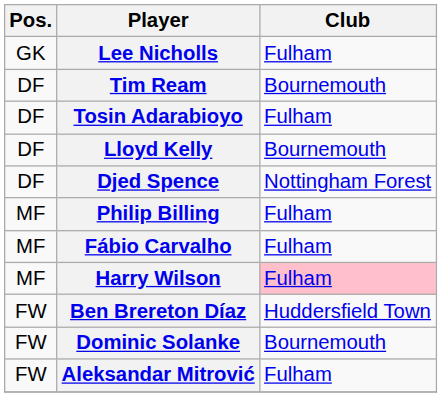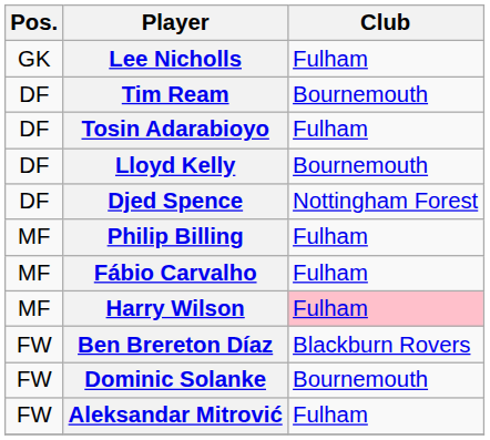Ben Brereton Díaz | Club: Huddersfield Town -> Blackburn Rovers
